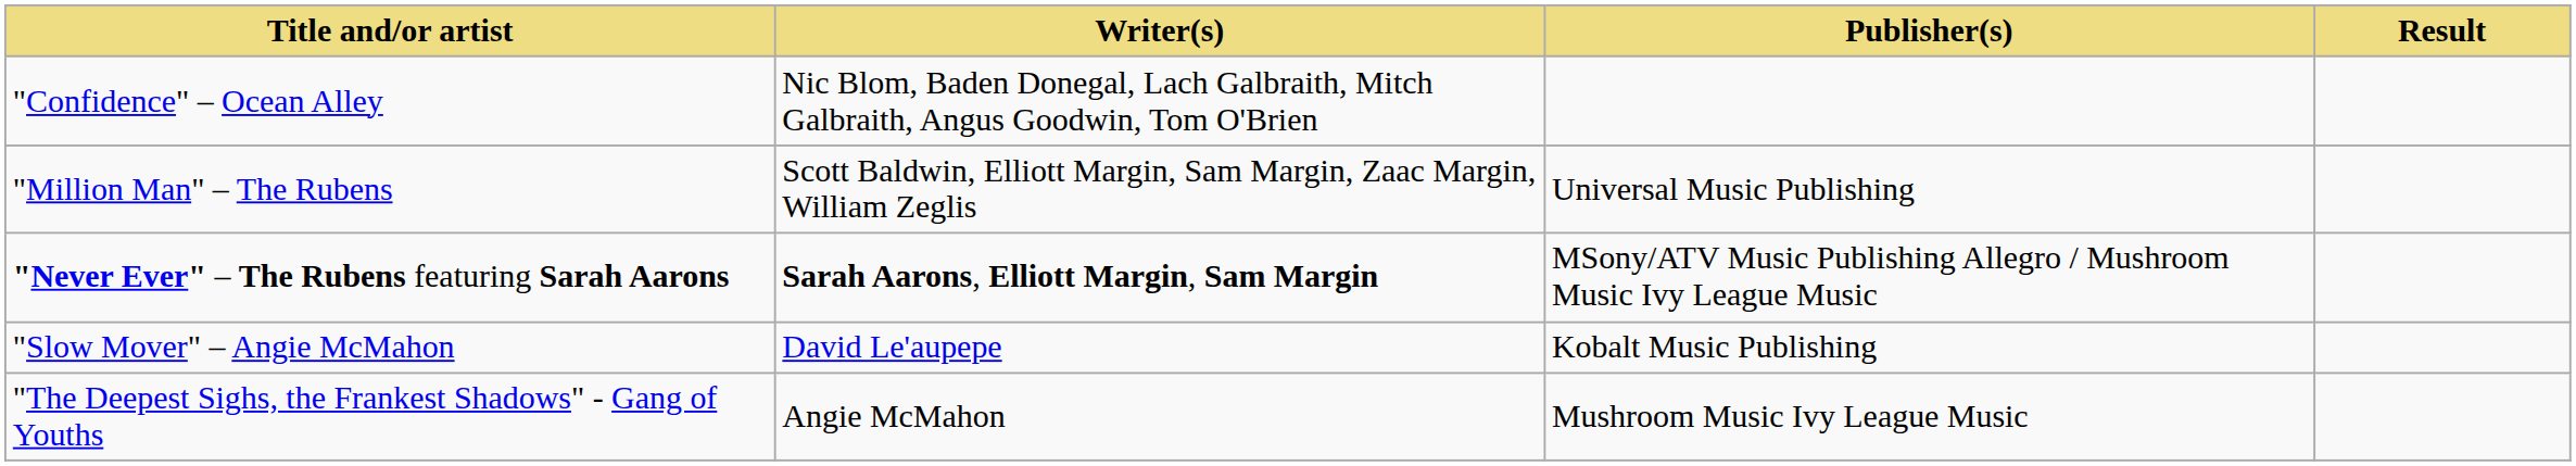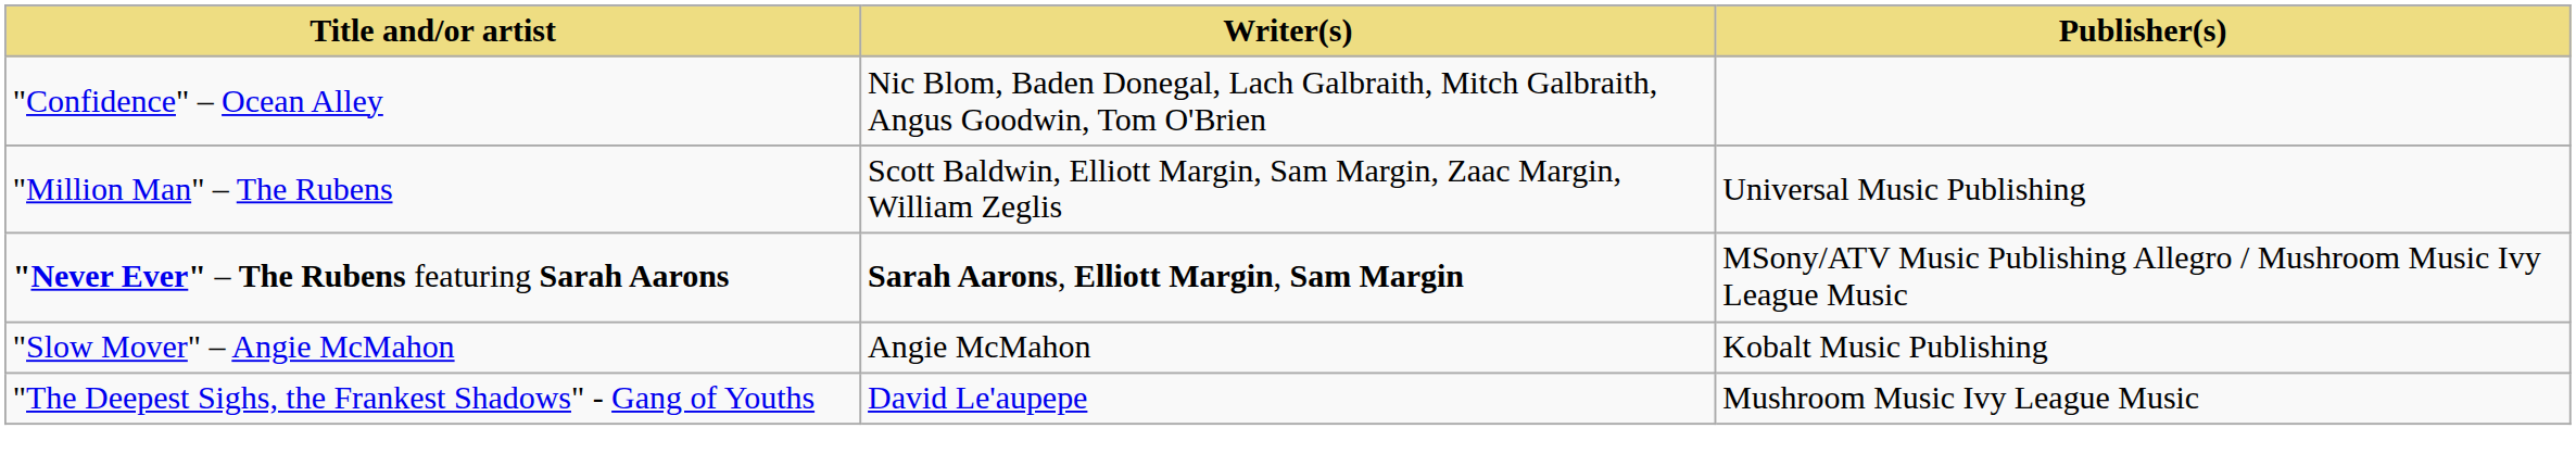- column: Result
"Slow Mover" – Angie McMahon | Writer(s): David Le'aupepe -> Angie McMahon
"The Deepest Sighs, the Frankest Shadows" - Gang of Youths | Writer(s): Angie McMahon -> David Le'aupepe
